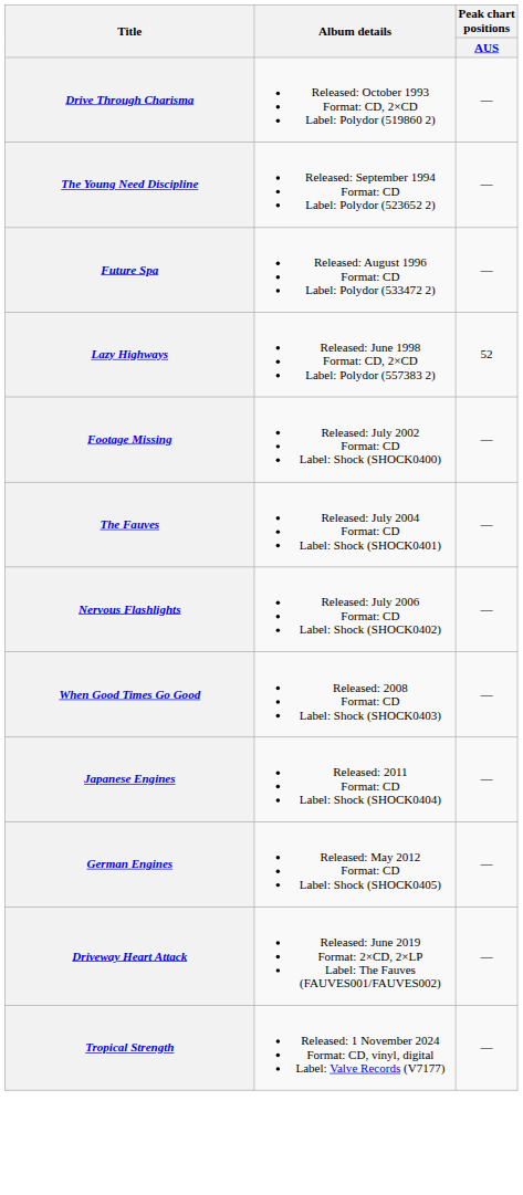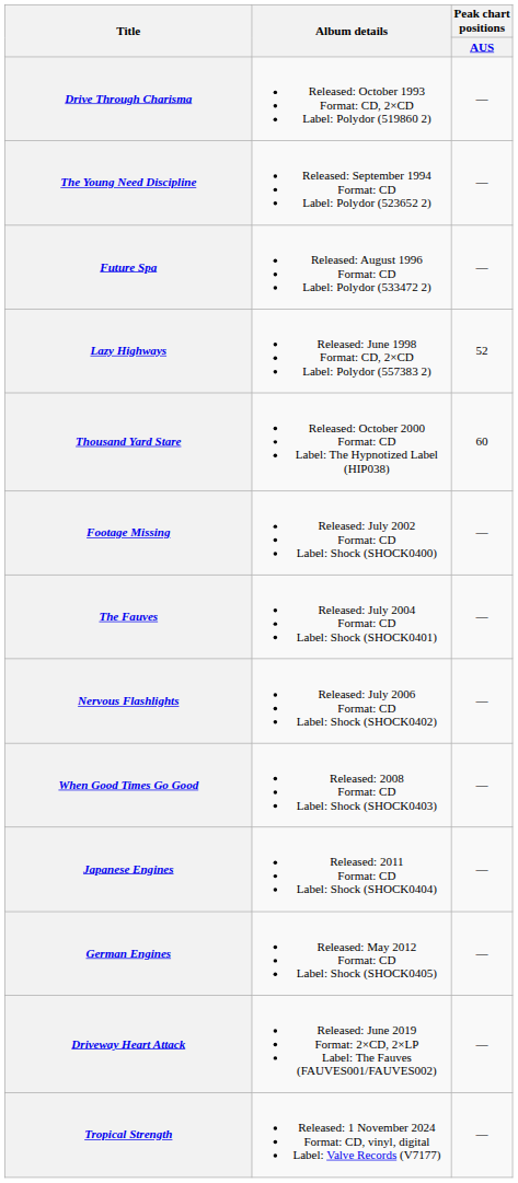+ row: Thousand Yard Stare | Released: October 2000 Format: CD Label: The Hypnotized Label (HIP038) | 60
